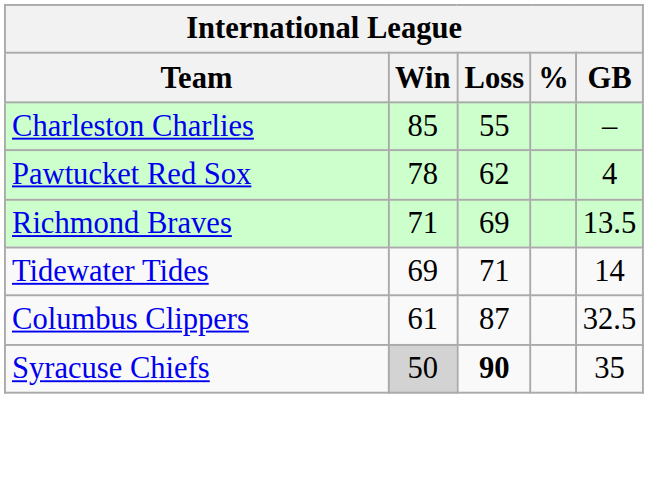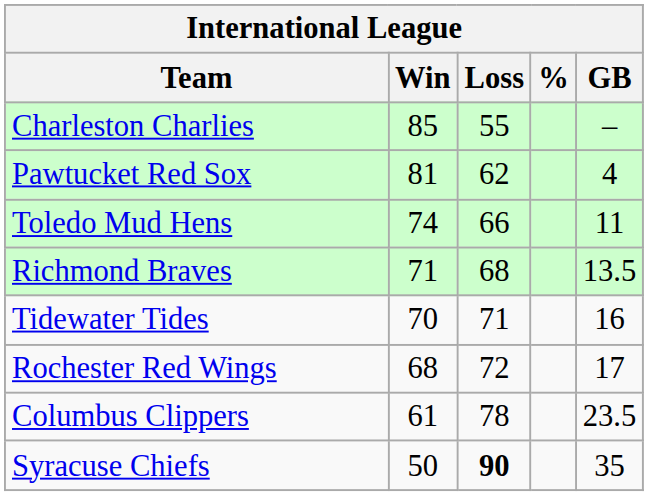Pawtucket Red Sox | Win: 78 -> 81
+ row: Toledo Mud Hens | 74 | 66 | 11
Richmond Braves | Loss: 69 -> 68
Tidewater Tides | Win: 69 -> 70
Tidewater Tides | GB: 14 -> 16
+ row: Rochester Red Wings | 68 | 72 | 17
Columbus Clippers | Loss: 87 -> 78
Columbus Clippers | GB: 32.5 -> 23.5
Syracuse Chiefs | Win: lightgrey background -> no background
